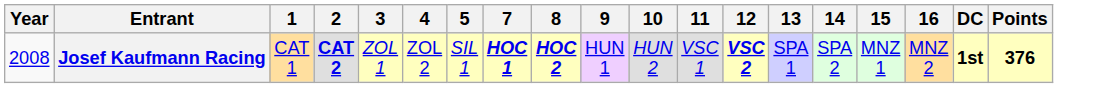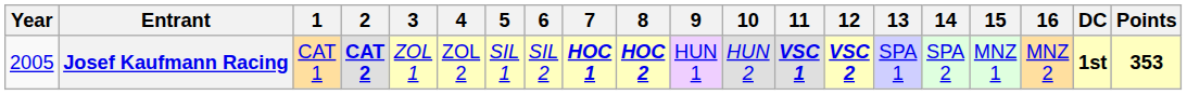+ column: 6 | SIL 2
Josef Kaufmann Racing | Year: 2008 -> 2005
Josef Kaufmann Racing | 11: normal -> bold
Josef Kaufmann Racing | Points: 376 -> 353
